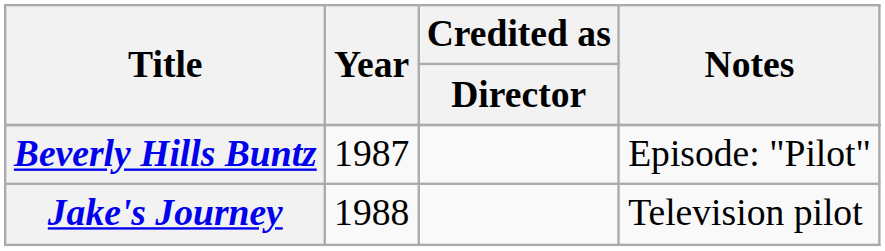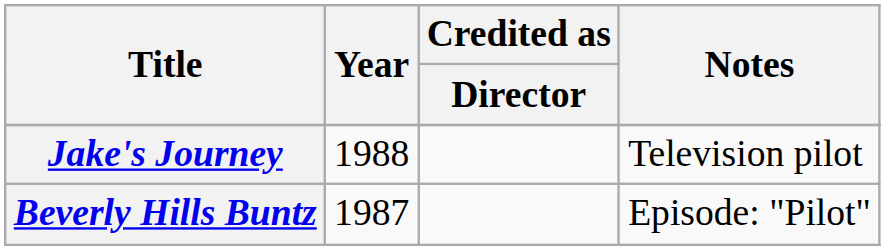rows swapped: Beverly Hills Buntz <-> Jake's Journey
